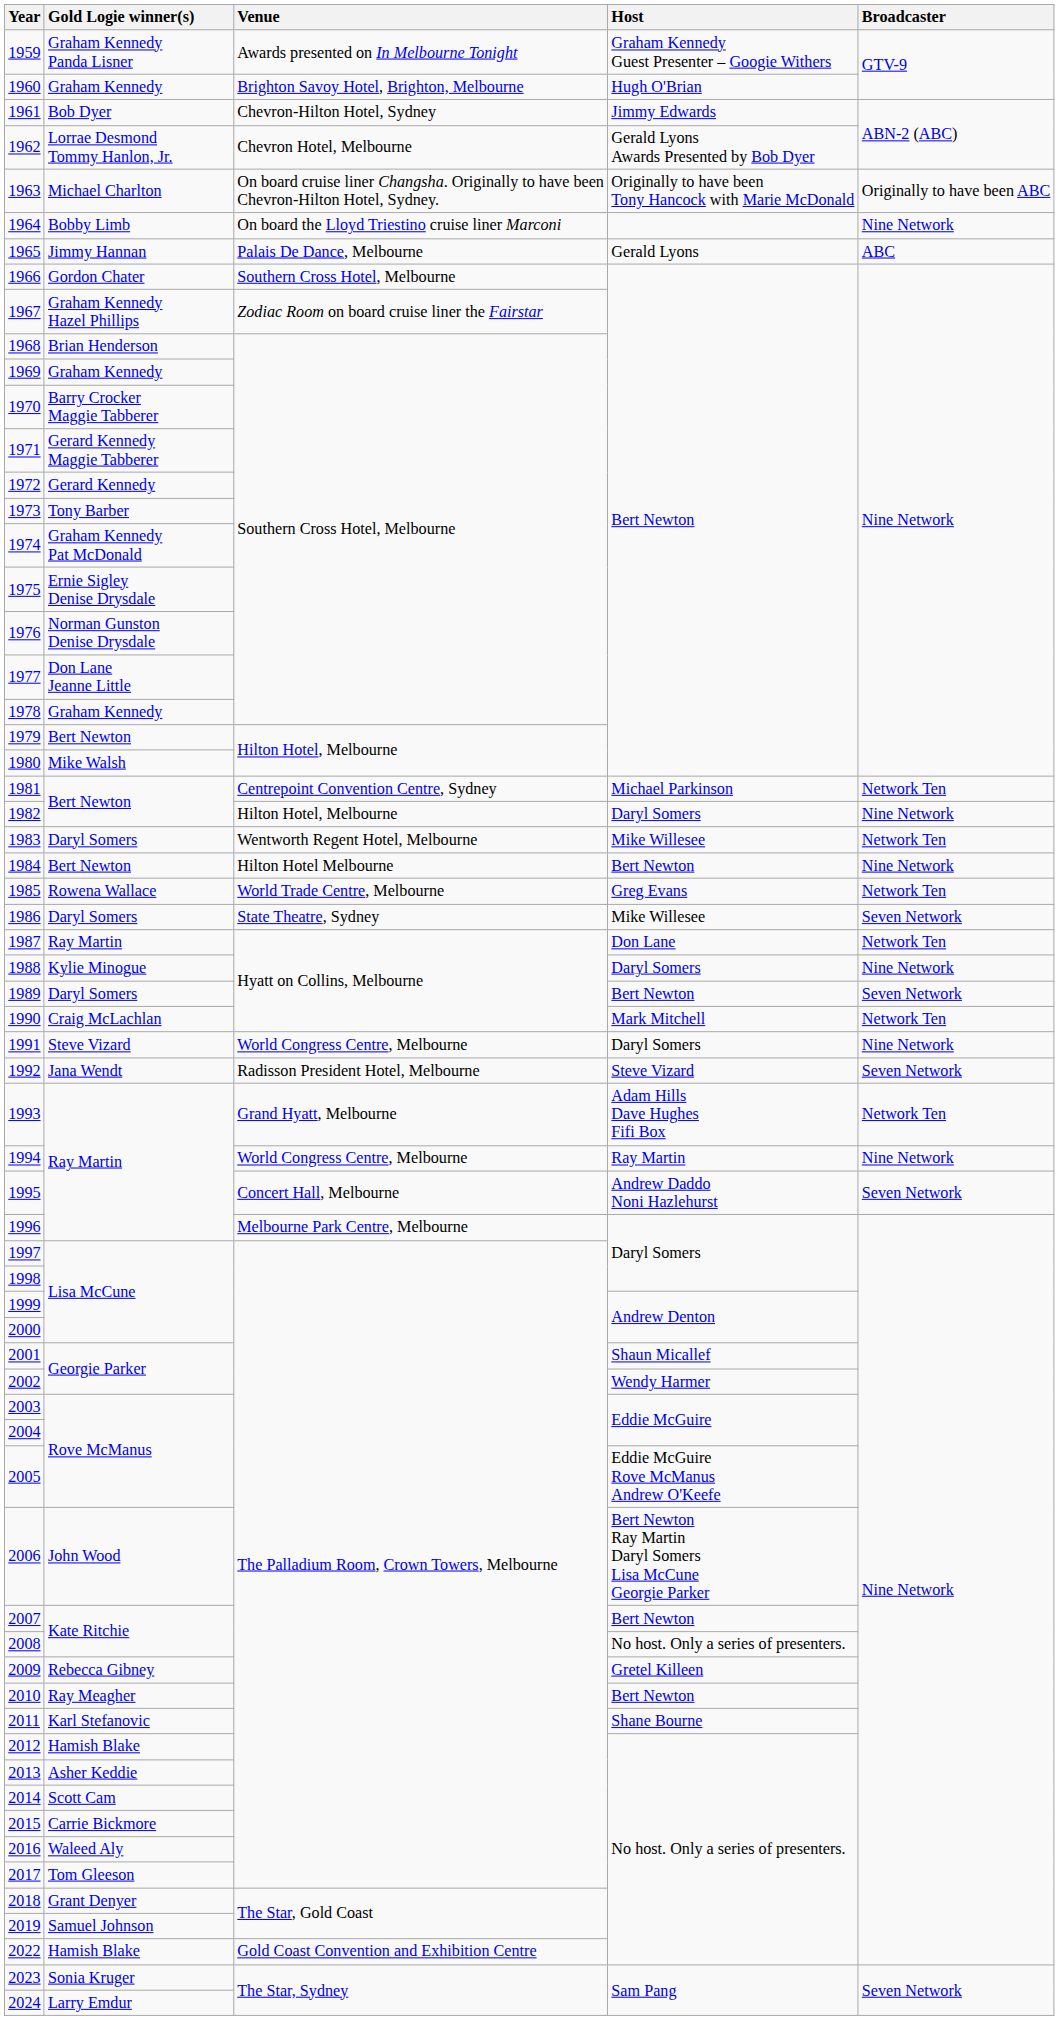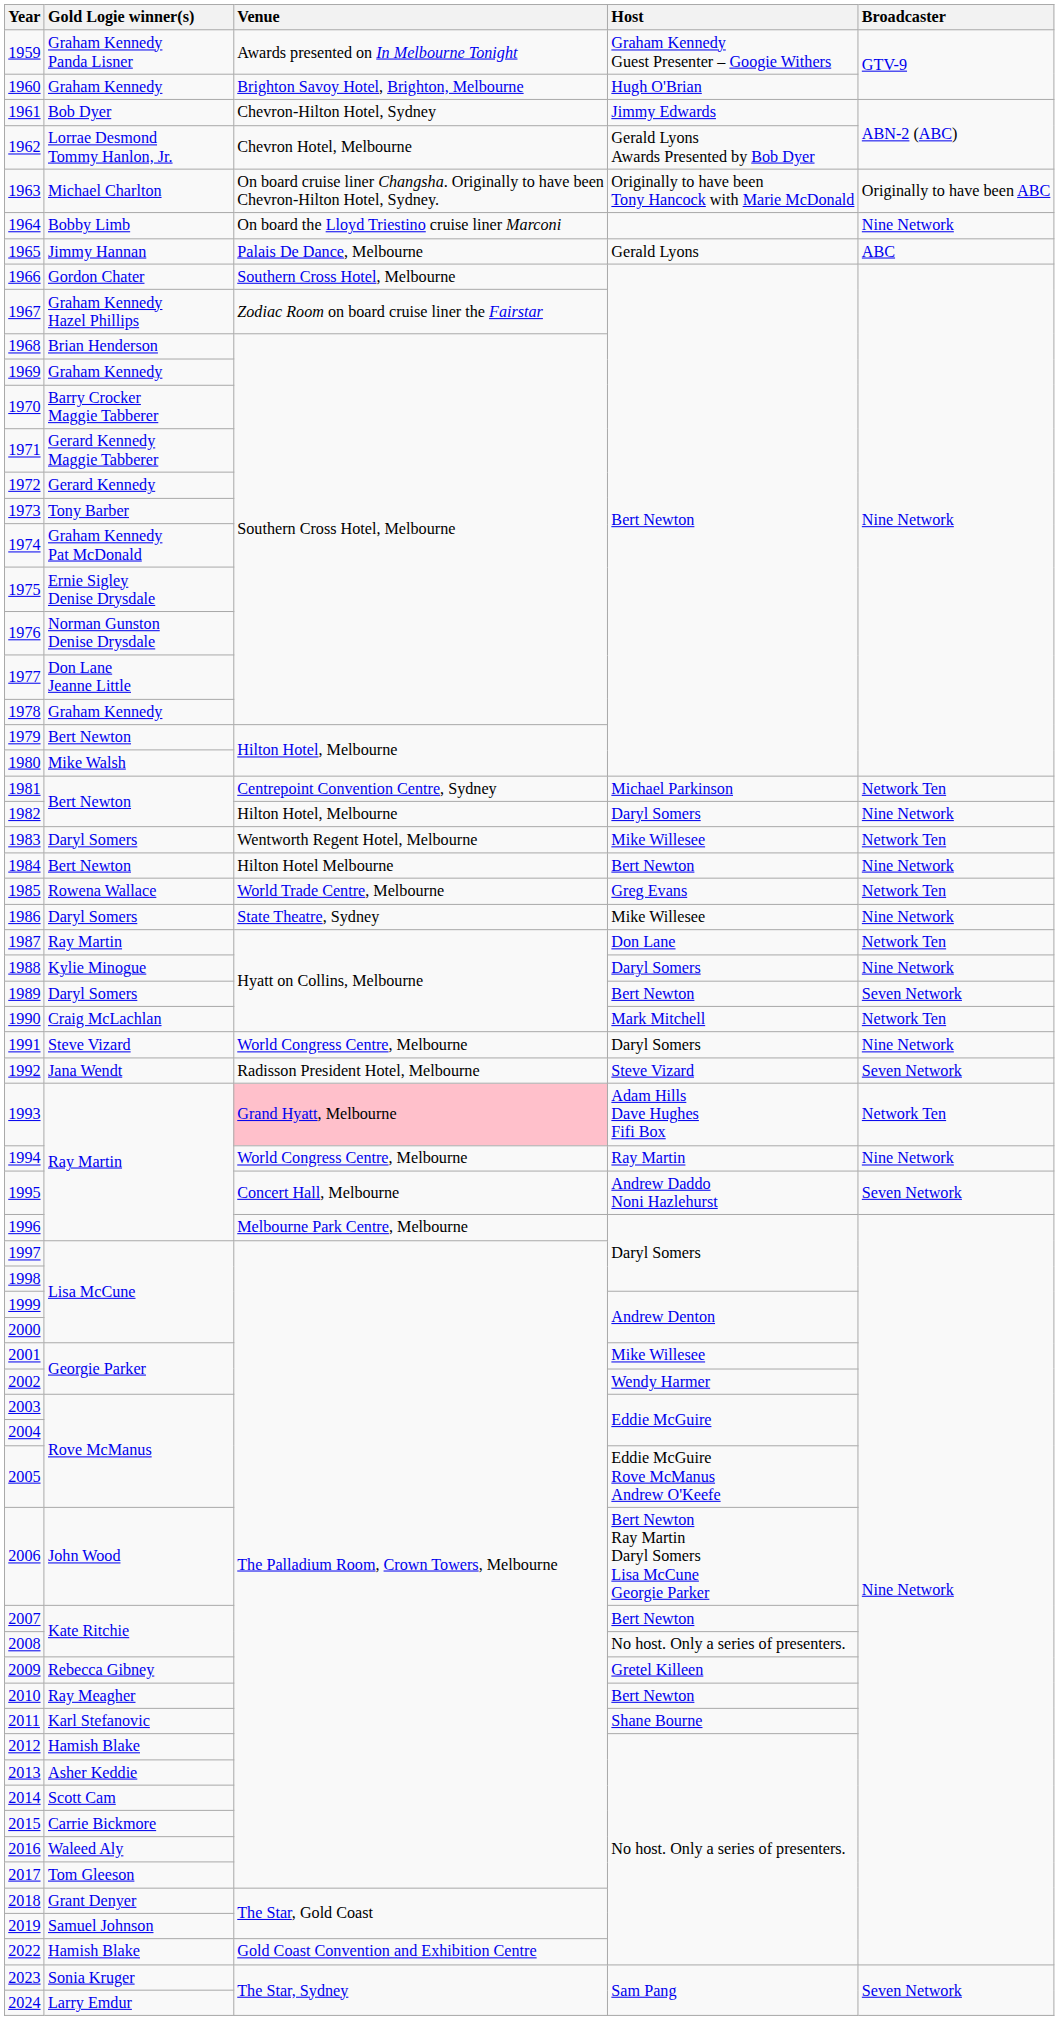1986 | Broadcaster: Seven Network -> Nine Network
1993 | Venue: no background -> pink background
2001 | Host: Shaun Micallef -> Mike Willesee
